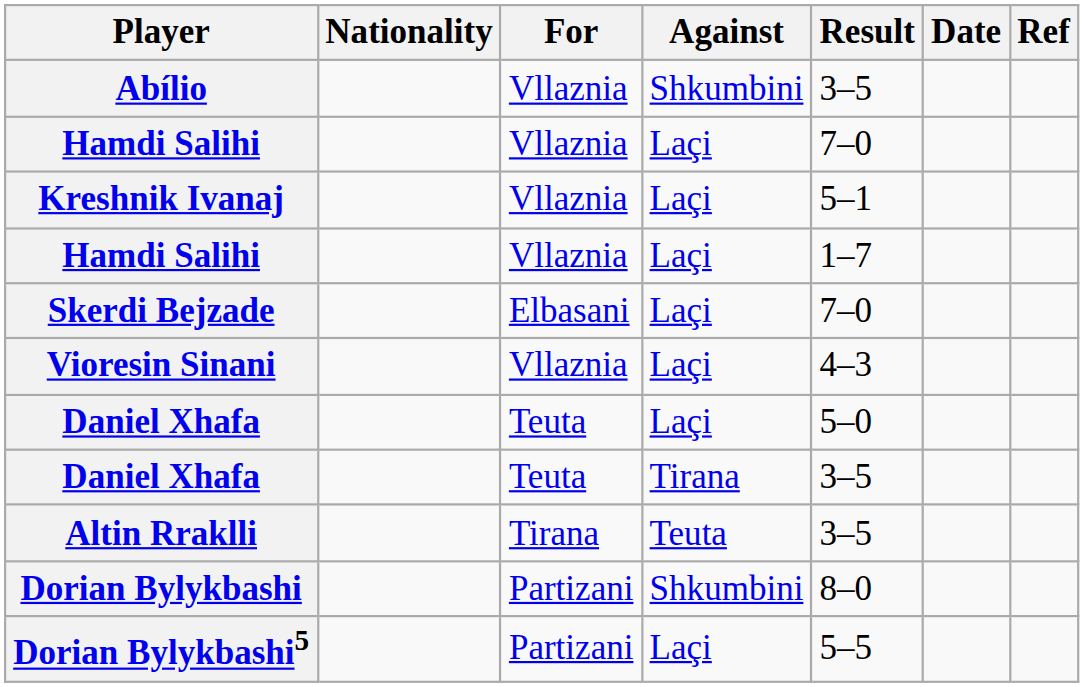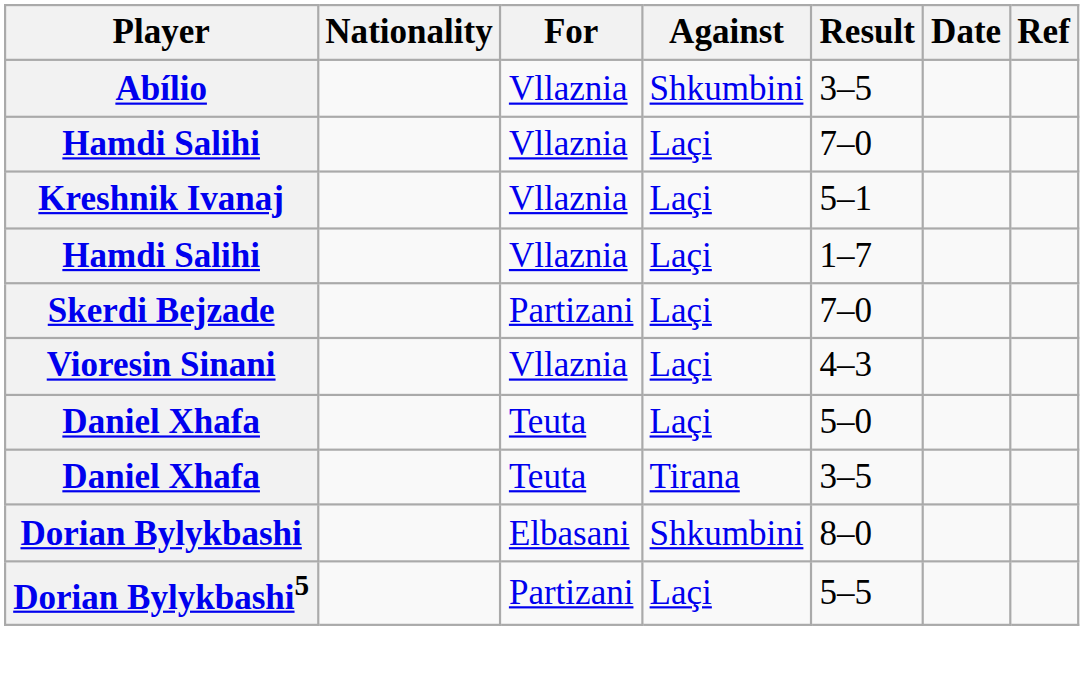Skerdi Bejzade | For: Elbasani -> Partizani
- row: Altin Rraklli | Tirana | Teuta | 3–5
Dorian Bylykbashi | For: Partizani -> Elbasani
